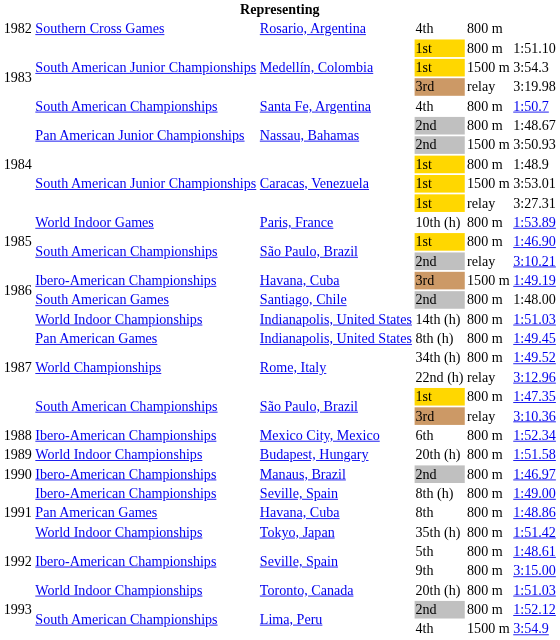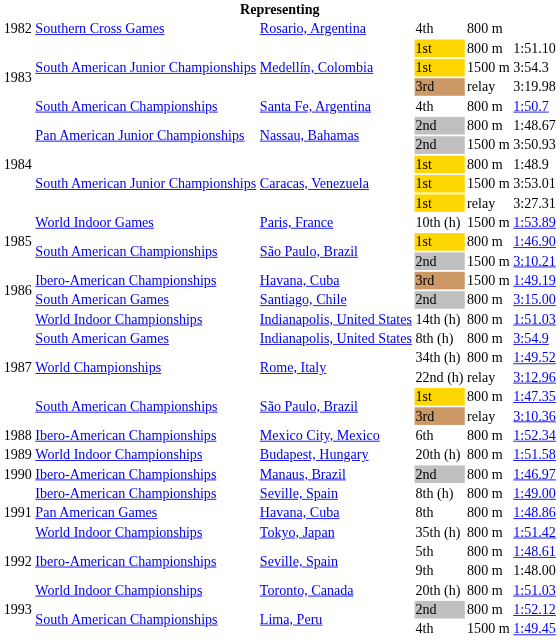Paris, France | column 5: 800 m -> 1500 m
São Paulo, Brazil / 2nd | column 5: relay -> 1500 m
Santiago, Chile | column 6: 1:48.00 -> 3:15.00
Indianapolis, United States / 8th (h) | column 2: Pan American Games -> South American Games
Indianapolis, United States / 8th (h) | column 6: 1:49.45 -> 3:54.9
Seville, Spain / 9th | column 6: 3:15.00 -> 1:48.00
Lima, Peru / 4th | column 6: 3:54.9 -> 1:49.45
